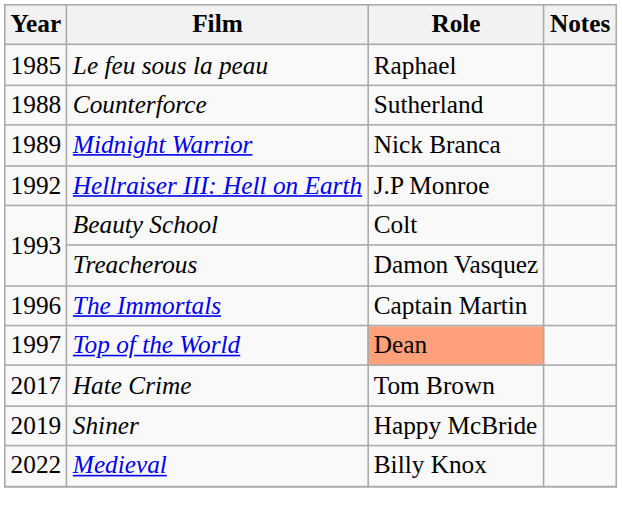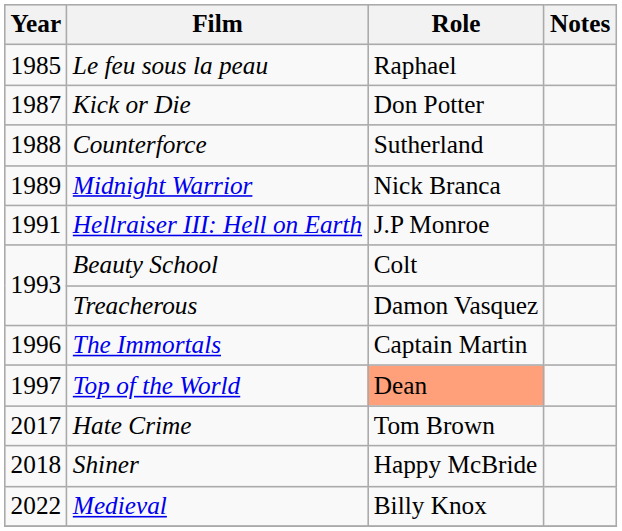+ row: 1987 | Kick or Die | Don Potter
Hellraiser III: Hell on Earth | Year: 1992 -> 1991
Shiner | Year: 2019 -> 2018
